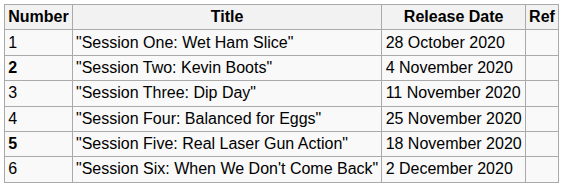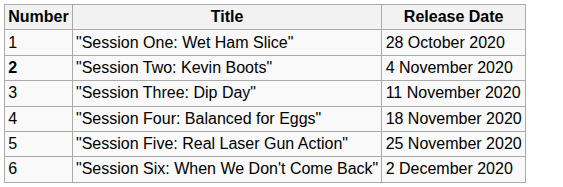- column: Ref
"Session Four: Balanced for Eggs" | Release Date: 25 November 2020 -> 18 November 2020
"Session Five: Real Laser Gun Action" | Number: bold -> normal
"Session Five: Real Laser Gun Action" | Release Date: 18 November 2020 -> 25 November 2020
